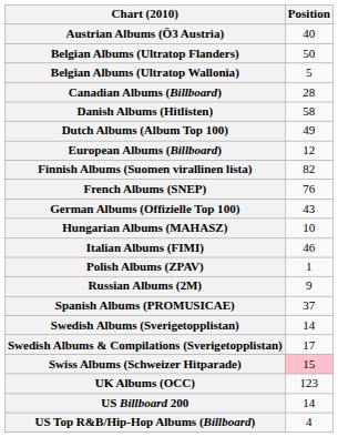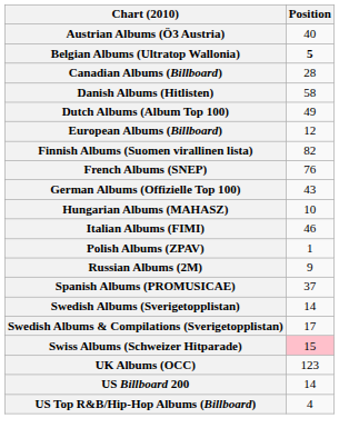- row: Belgian Albums (Ultratop Flanders) | 50
Belgian Albums (Ultratop Wallonia) | Position: normal -> bold
